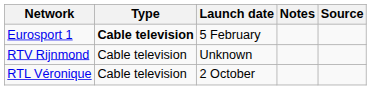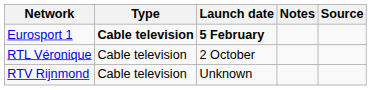Eurosport 1 | Launch date: normal -> bold
rows swapped: RTV Rijnmond <-> RTL Véronique
